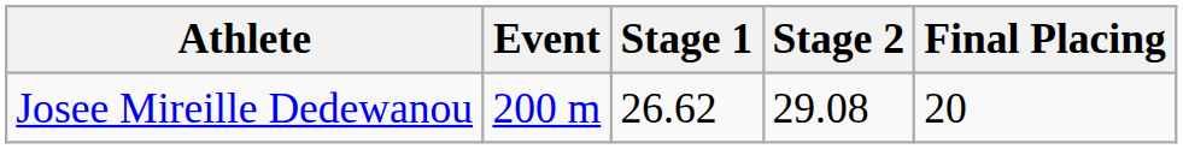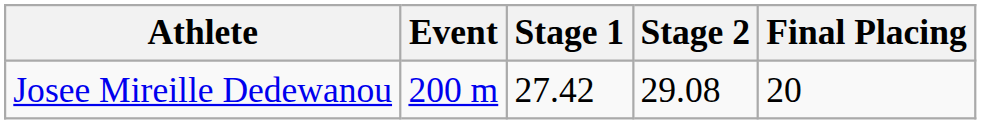Josee Mireille Dedewanou | Stage 1: 26.62 -> 27.42
